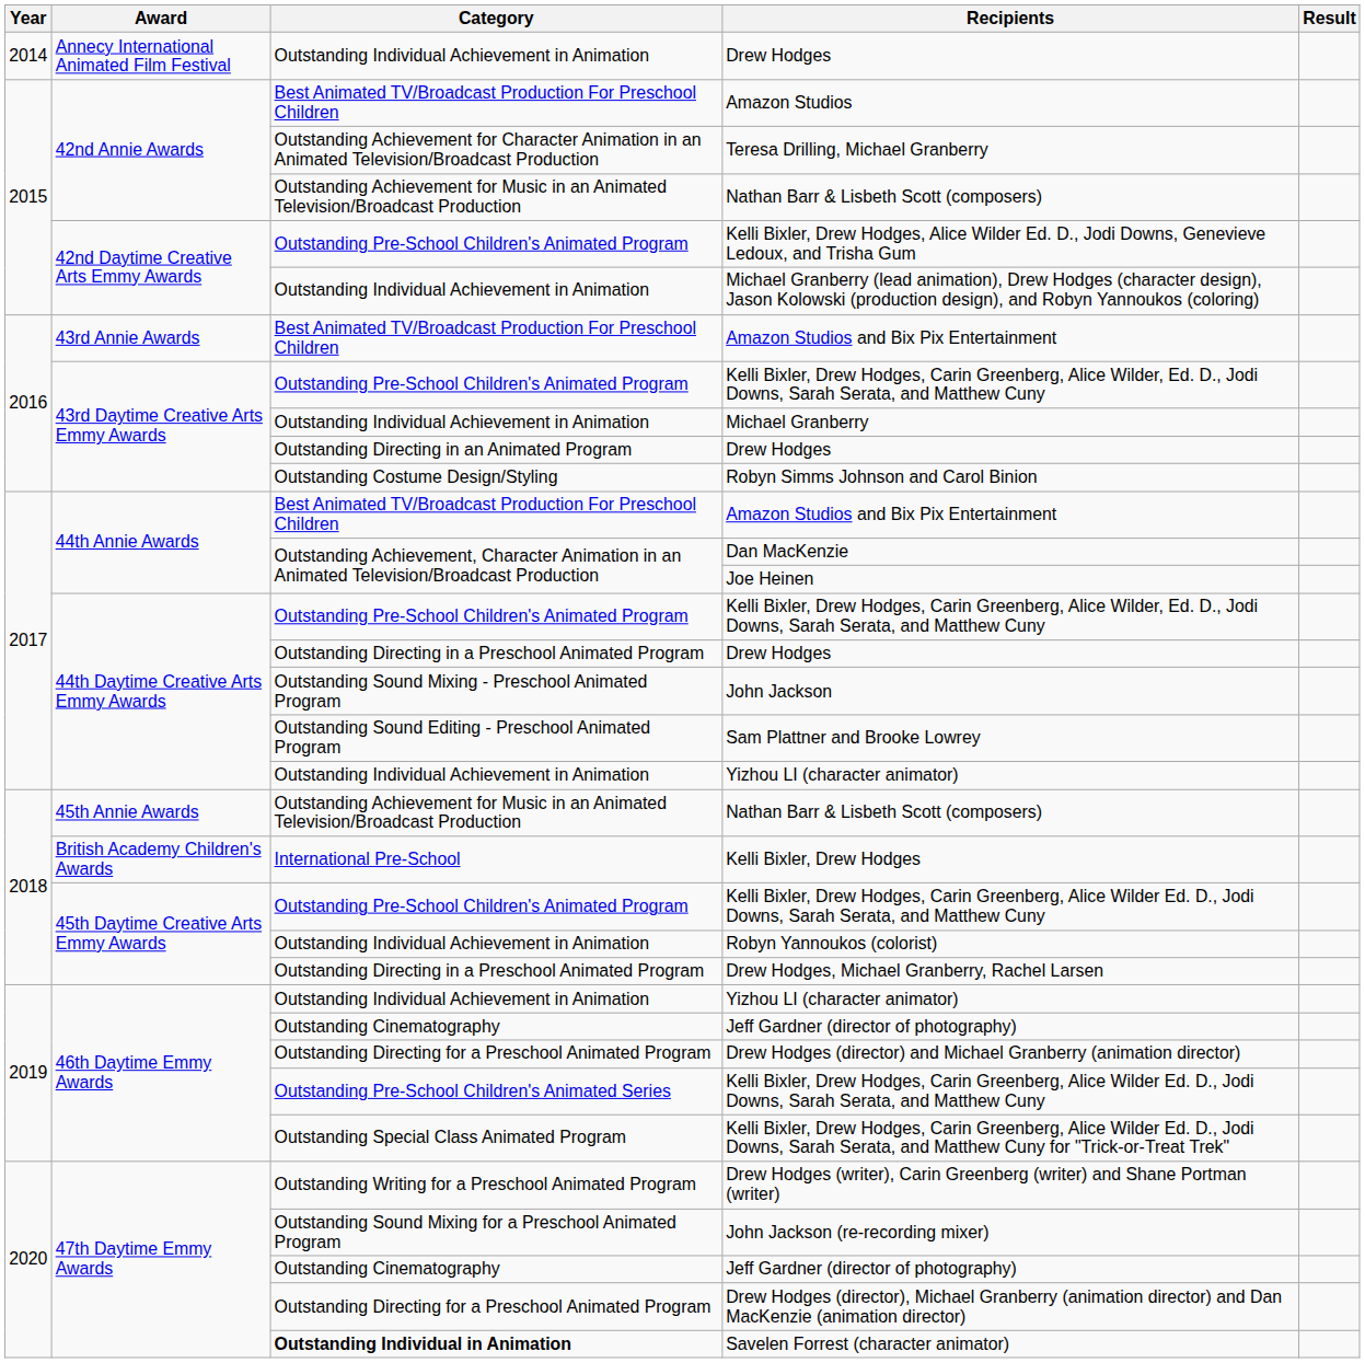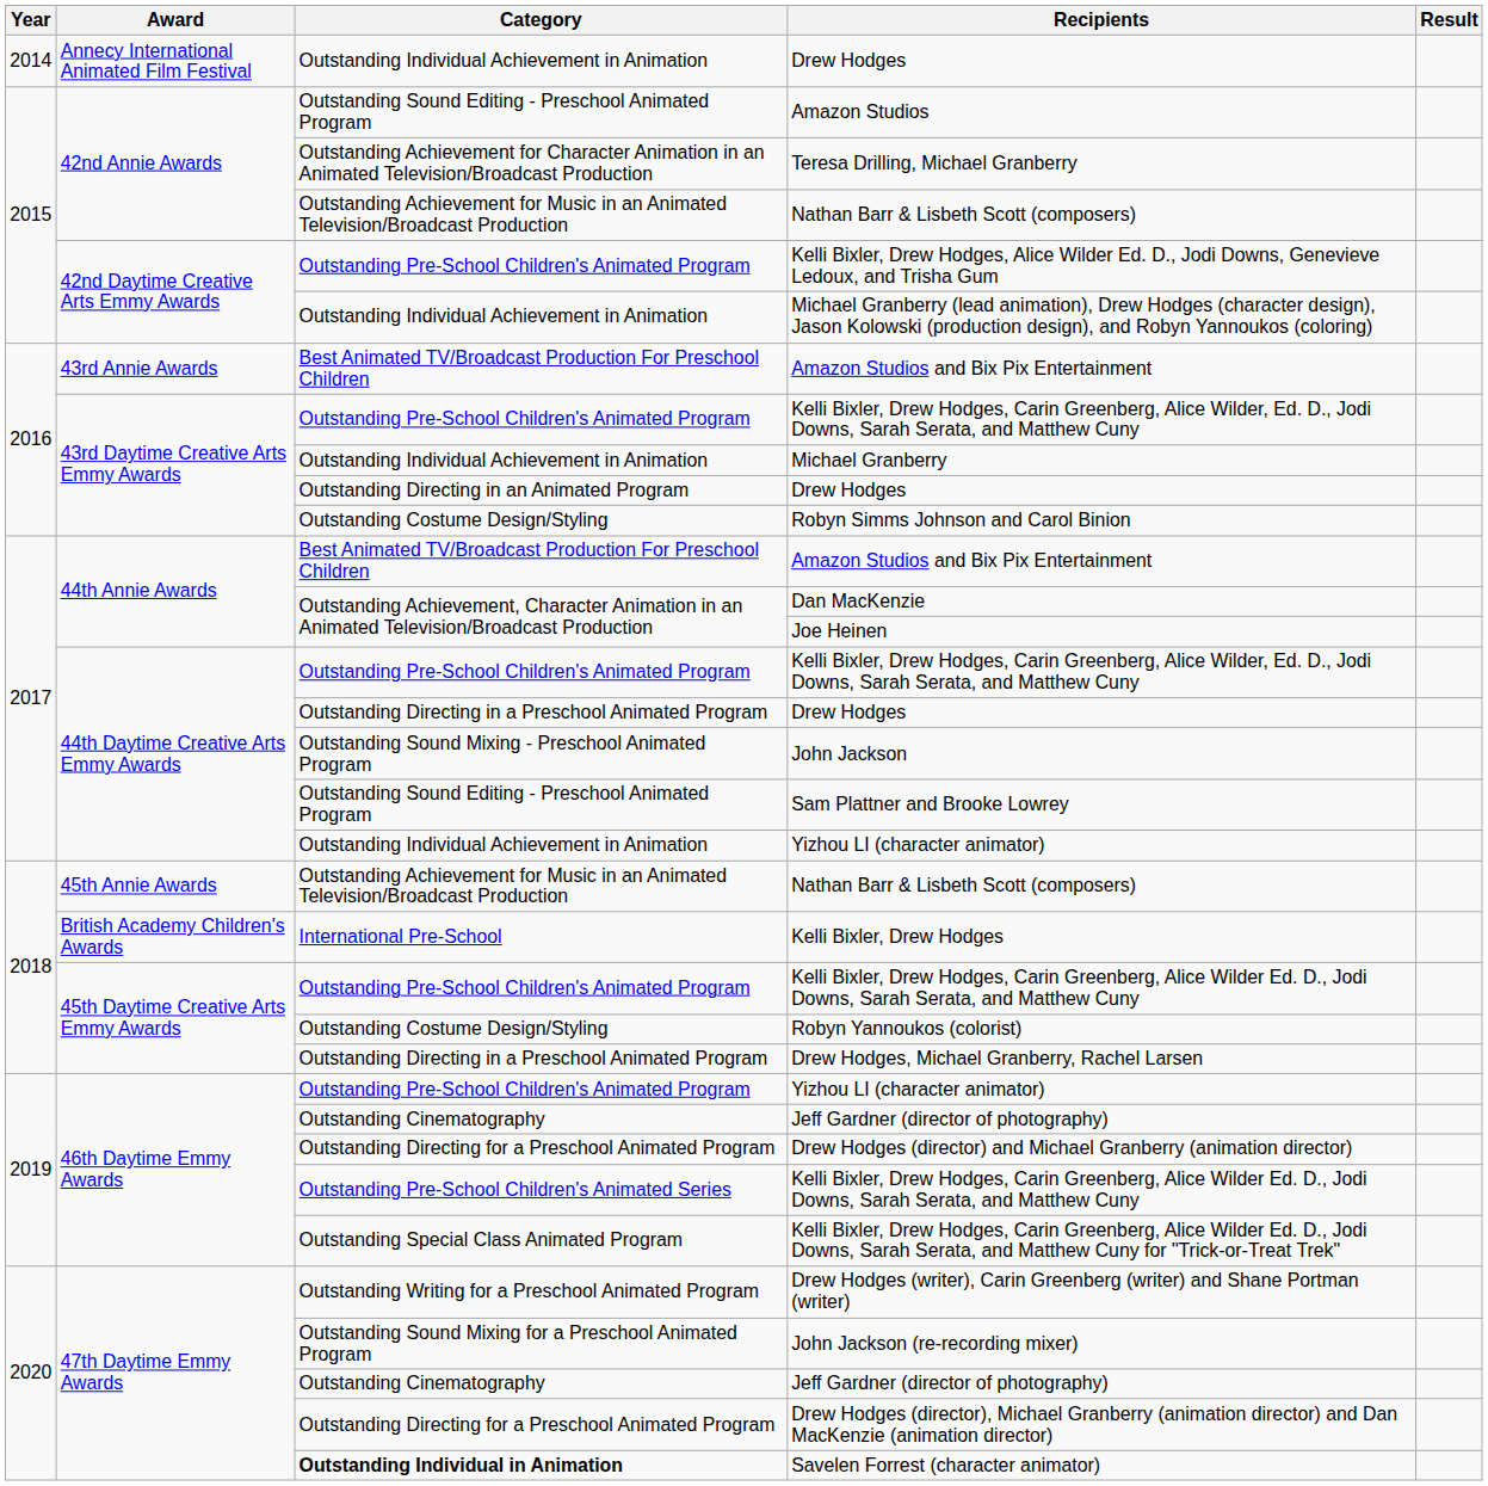Amazon Studios | Category: Best Animated TV/Broadcast Production For Preschool Children -> Outstanding Sound Editing - Preschool Animated Program
Robyn Yannoukos (colorist) | Category: Outstanding Individual Achievement in Animation -> Outstanding Costume Design/Styling
46th Daytime Emmy Awards / Yizhou LI (character animator) | Category: Outstanding Individual Achievement in Animation -> Outstanding Pre-School Children's Animated Program
